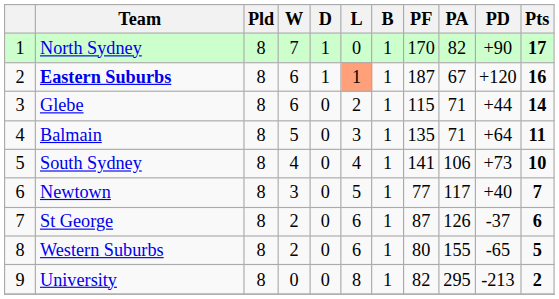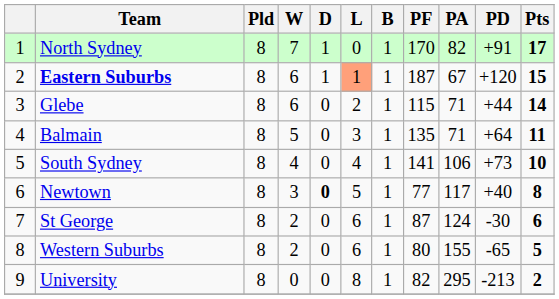North Sydney | PD: +90 -> +91
Eastern Suburbs | Pts: 16 -> 15
Newtown | D: normal -> bold
Newtown | Pts: 7 -> 8
St George | PA: 126 -> 124
St George | PD: -37 -> -30
